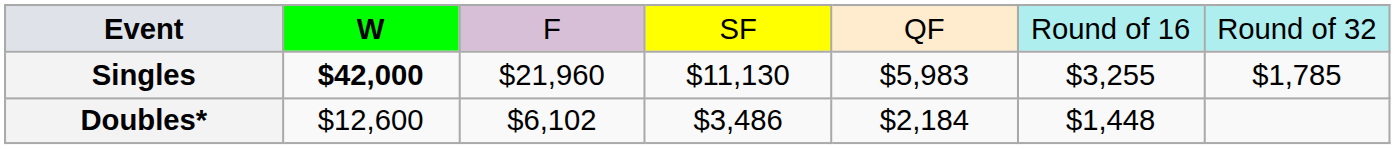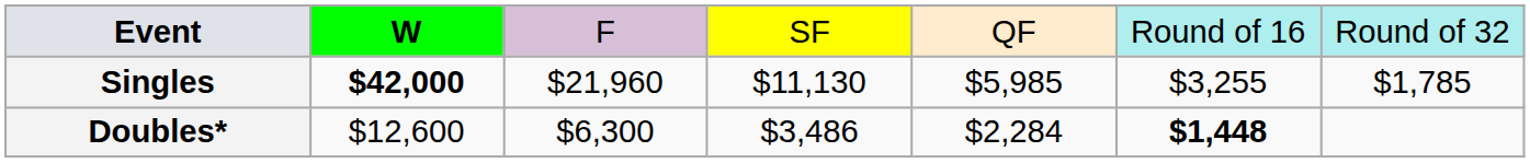Singles | column 5: $5,983 -> $5,985
Doubles* | column 3: $6,102 -> $6,300
Doubles* | column 5: $2,184 -> $2,284
Doubles* | column 6: normal -> bold
